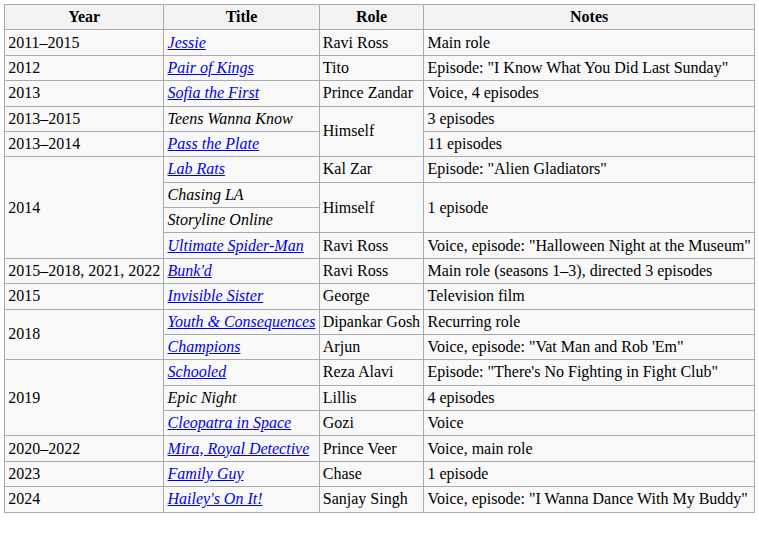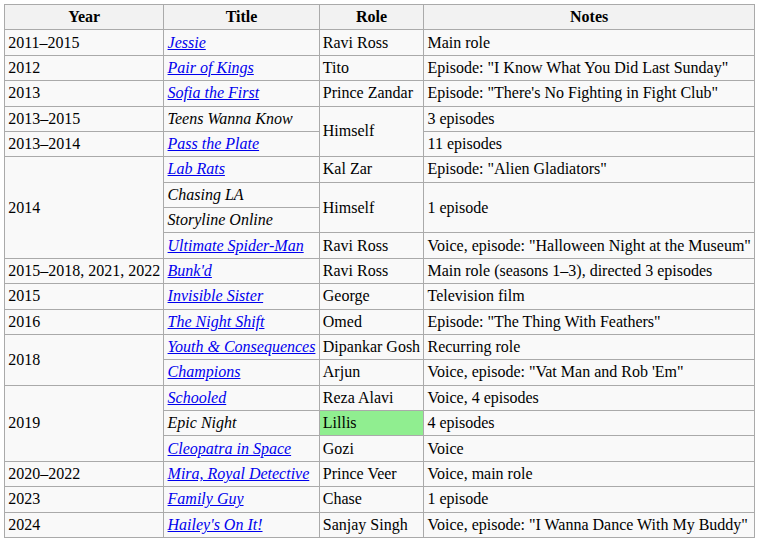Sofia the First | Notes: Voice, 4 episodes -> Episode: "There's No Fighting in Fight Club"
+ row: 2016 | The Night Shift | Omed | Episode: "The Thing With Feathers"
Schooled | Notes: Episode: "There's No Fighting in Fight Club" -> Voice, 4 episodes
Epic Night | Role: no background -> lightgreen background
